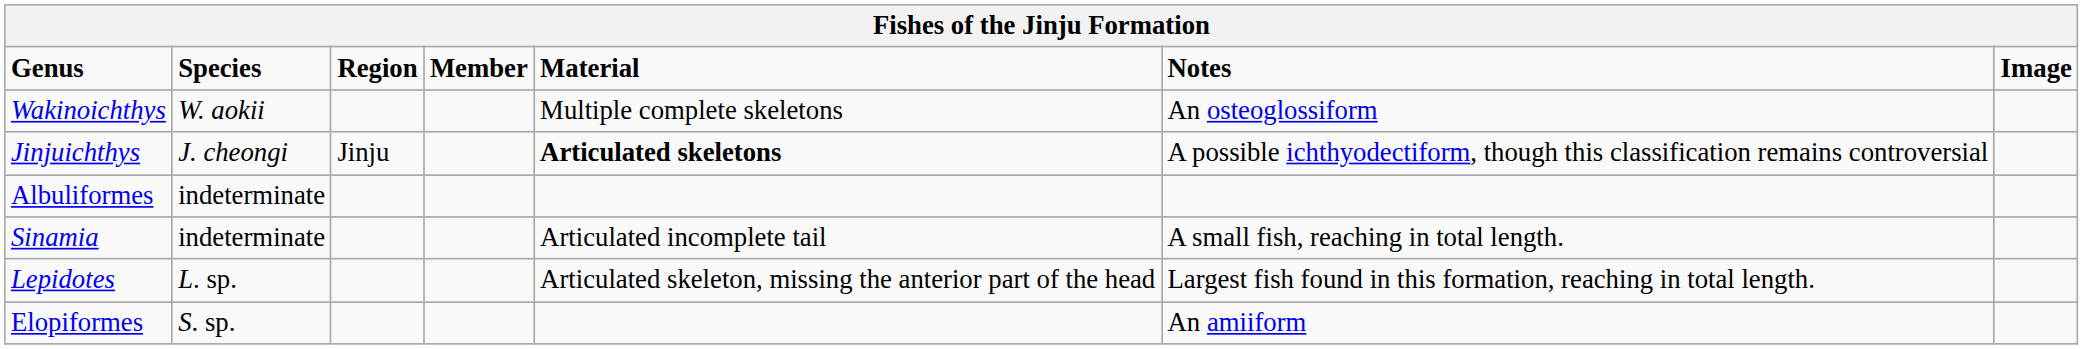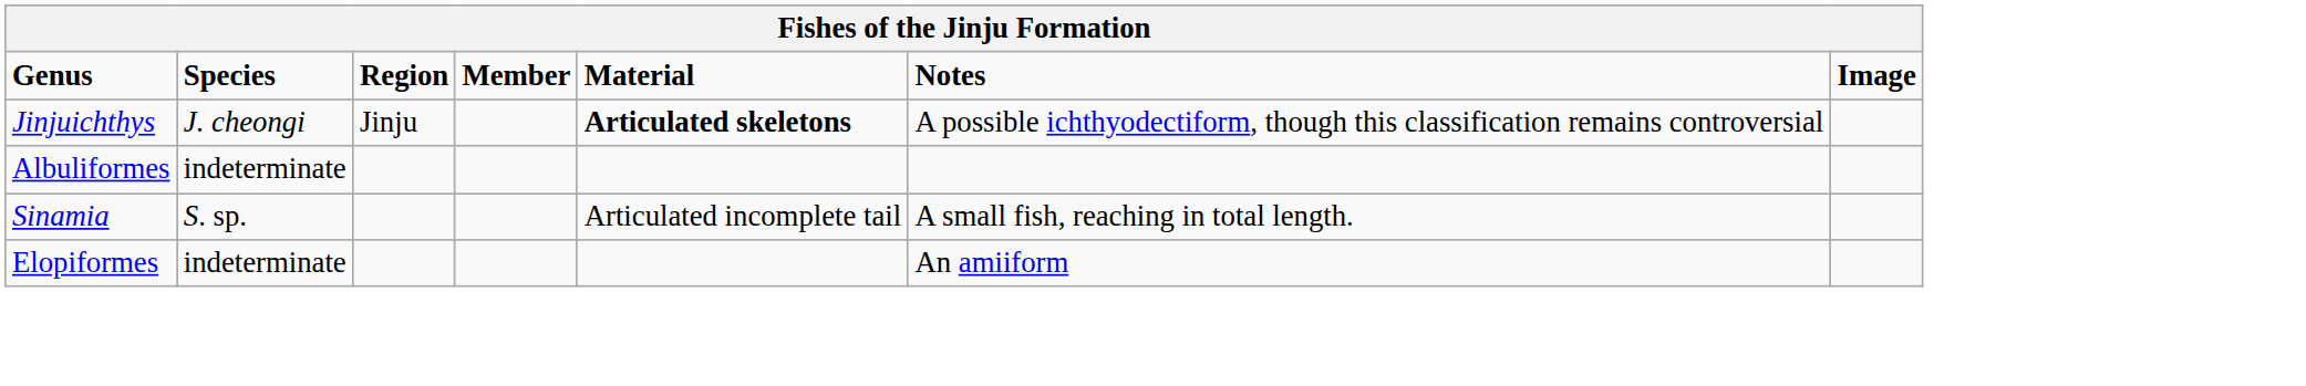- row: Wakinoichthys | W. aokii | Multiple complete skeletons | An osteoglossiform
Sinamia | Species: indeterminate -> S. sp.
- row: Lepidotes | L. sp. | Articulated skeleton, missing the anterior part of the head | Largest fish found in this formation, reaching in total length.
Elopiformes | Species: S. sp. -> indeterminate
